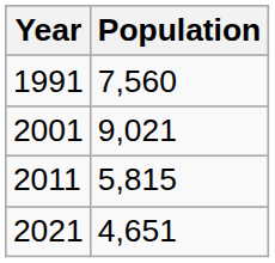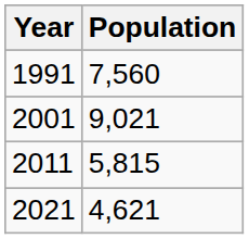2021 | Population: 4,651 -> 4,621
